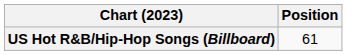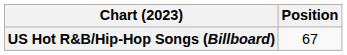US Hot R&B/Hip-Hop Songs (Billboard) | Position: 61 -> 67
